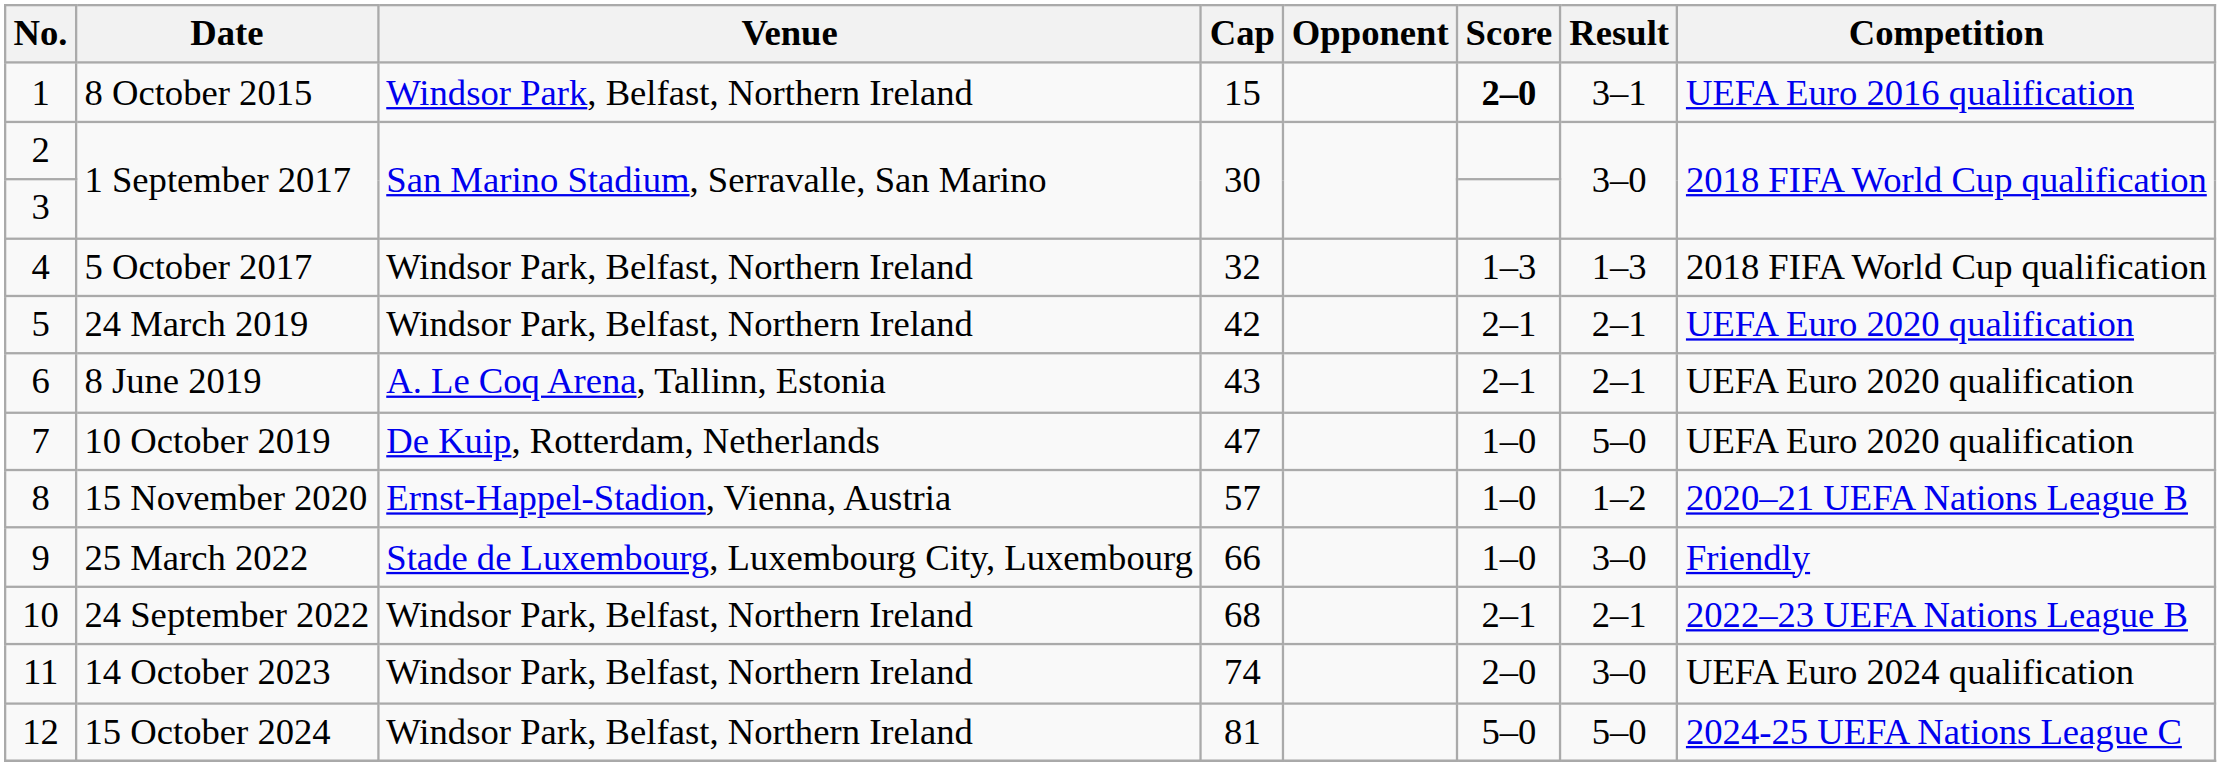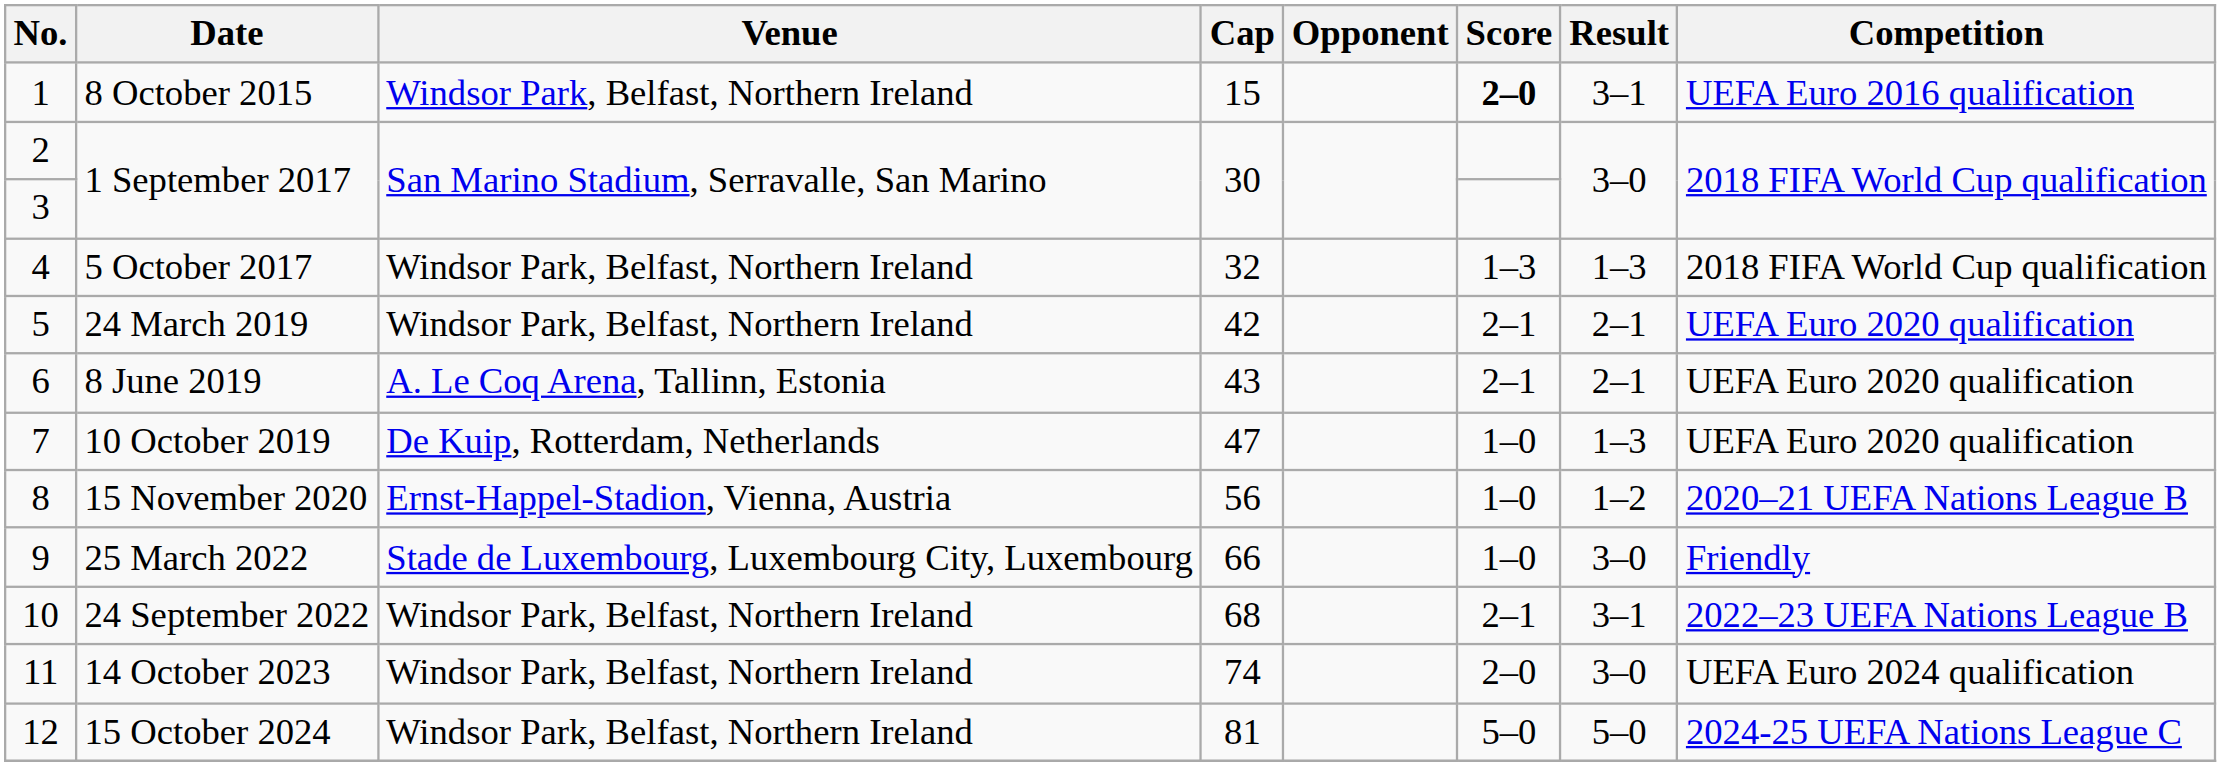10 October 2019 | Result: 5–0 -> 1–3
15 November 2020 | Cap: 57 -> 56
24 September 2022 | Result: 2–1 -> 3–1
